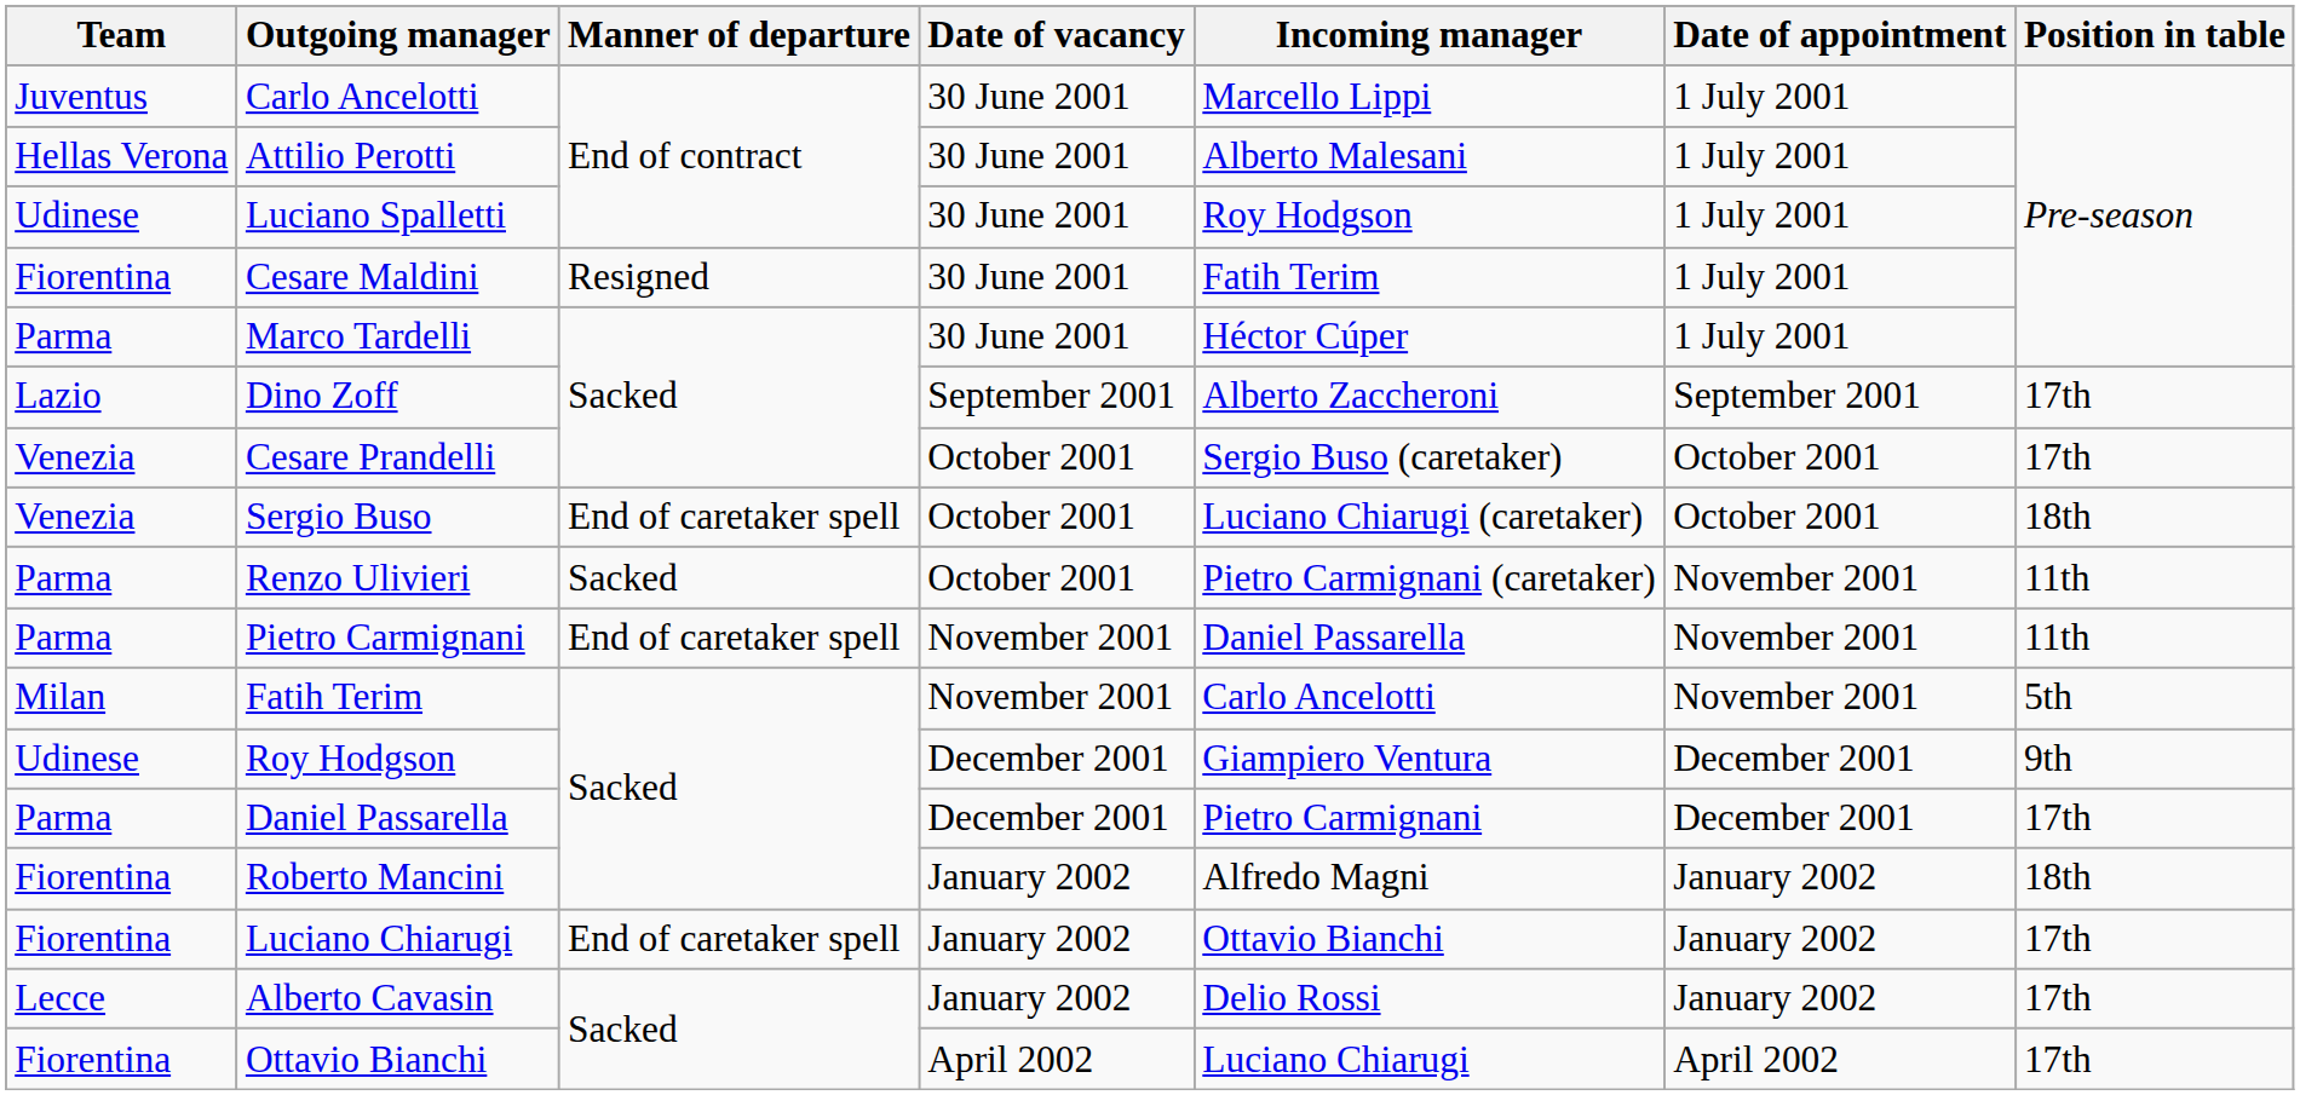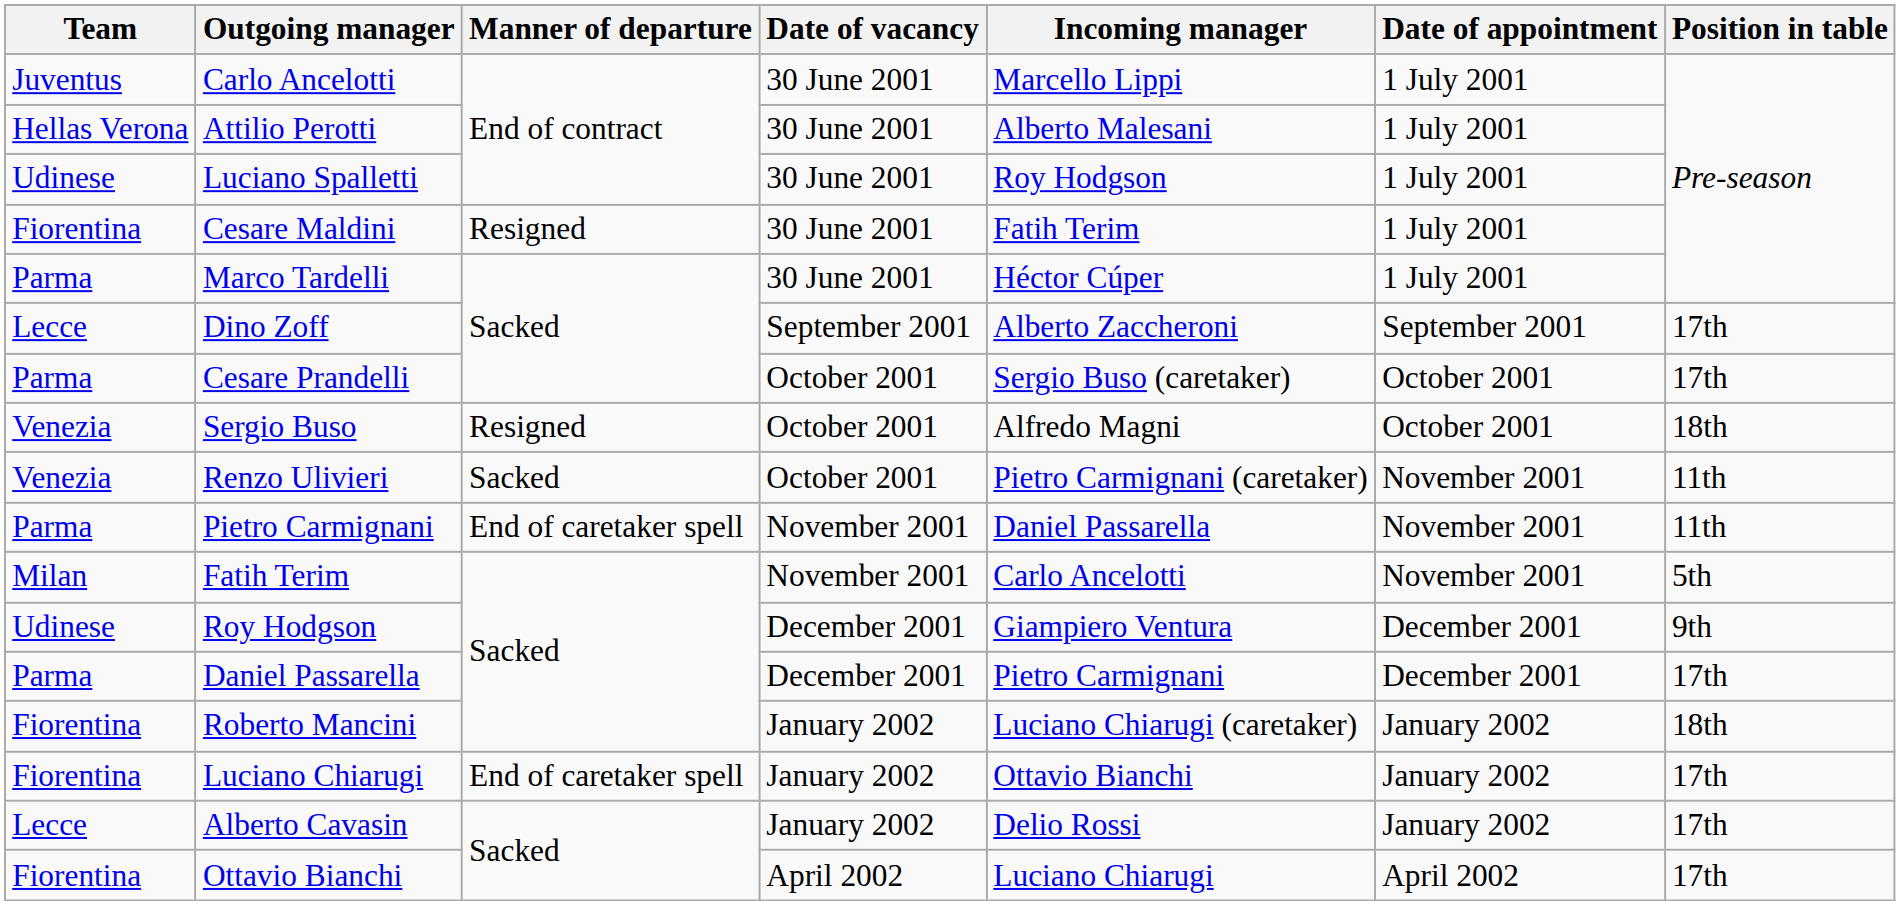Dino Zoff | Team: Lazio -> Lecce
Cesare Prandelli | Team: Venezia -> Parma
Sergio Buso | Manner of departure: End of caretaker spell -> Resigned
Sergio Buso | Incoming manager: Luciano Chiarugi (caretaker) -> Alfredo Magni
Renzo Ulivieri | Team: Parma -> Venezia
Roberto Mancini | Incoming manager: Alfredo Magni -> Luciano Chiarugi (caretaker)
